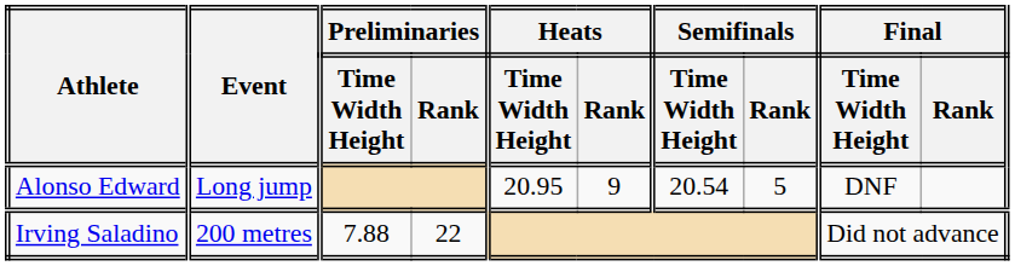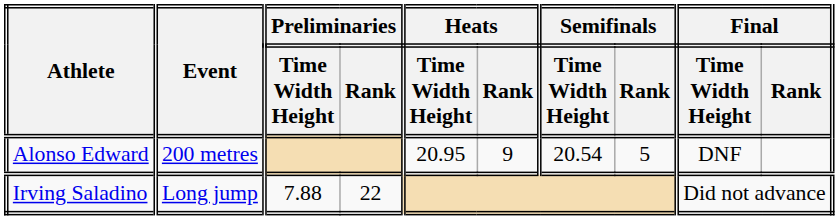Alonso Edward | Event: Long jump -> 200 metres
Irving Saladino | Event: 200 metres -> Long jump
